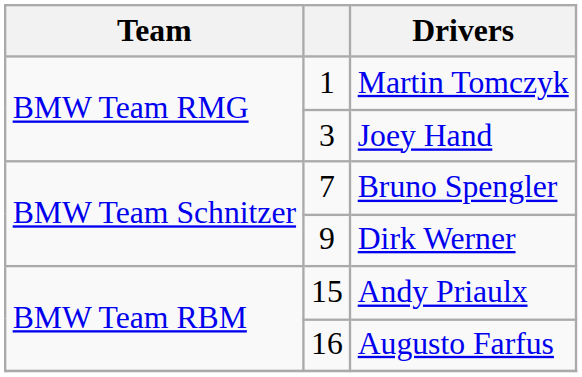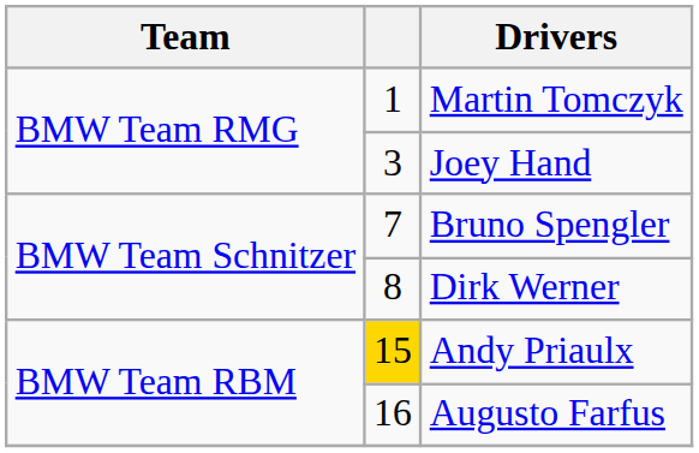Dirk Werner | column 2: 9 -> 8
Andy Priaulx | column 2: no background -> gold background
